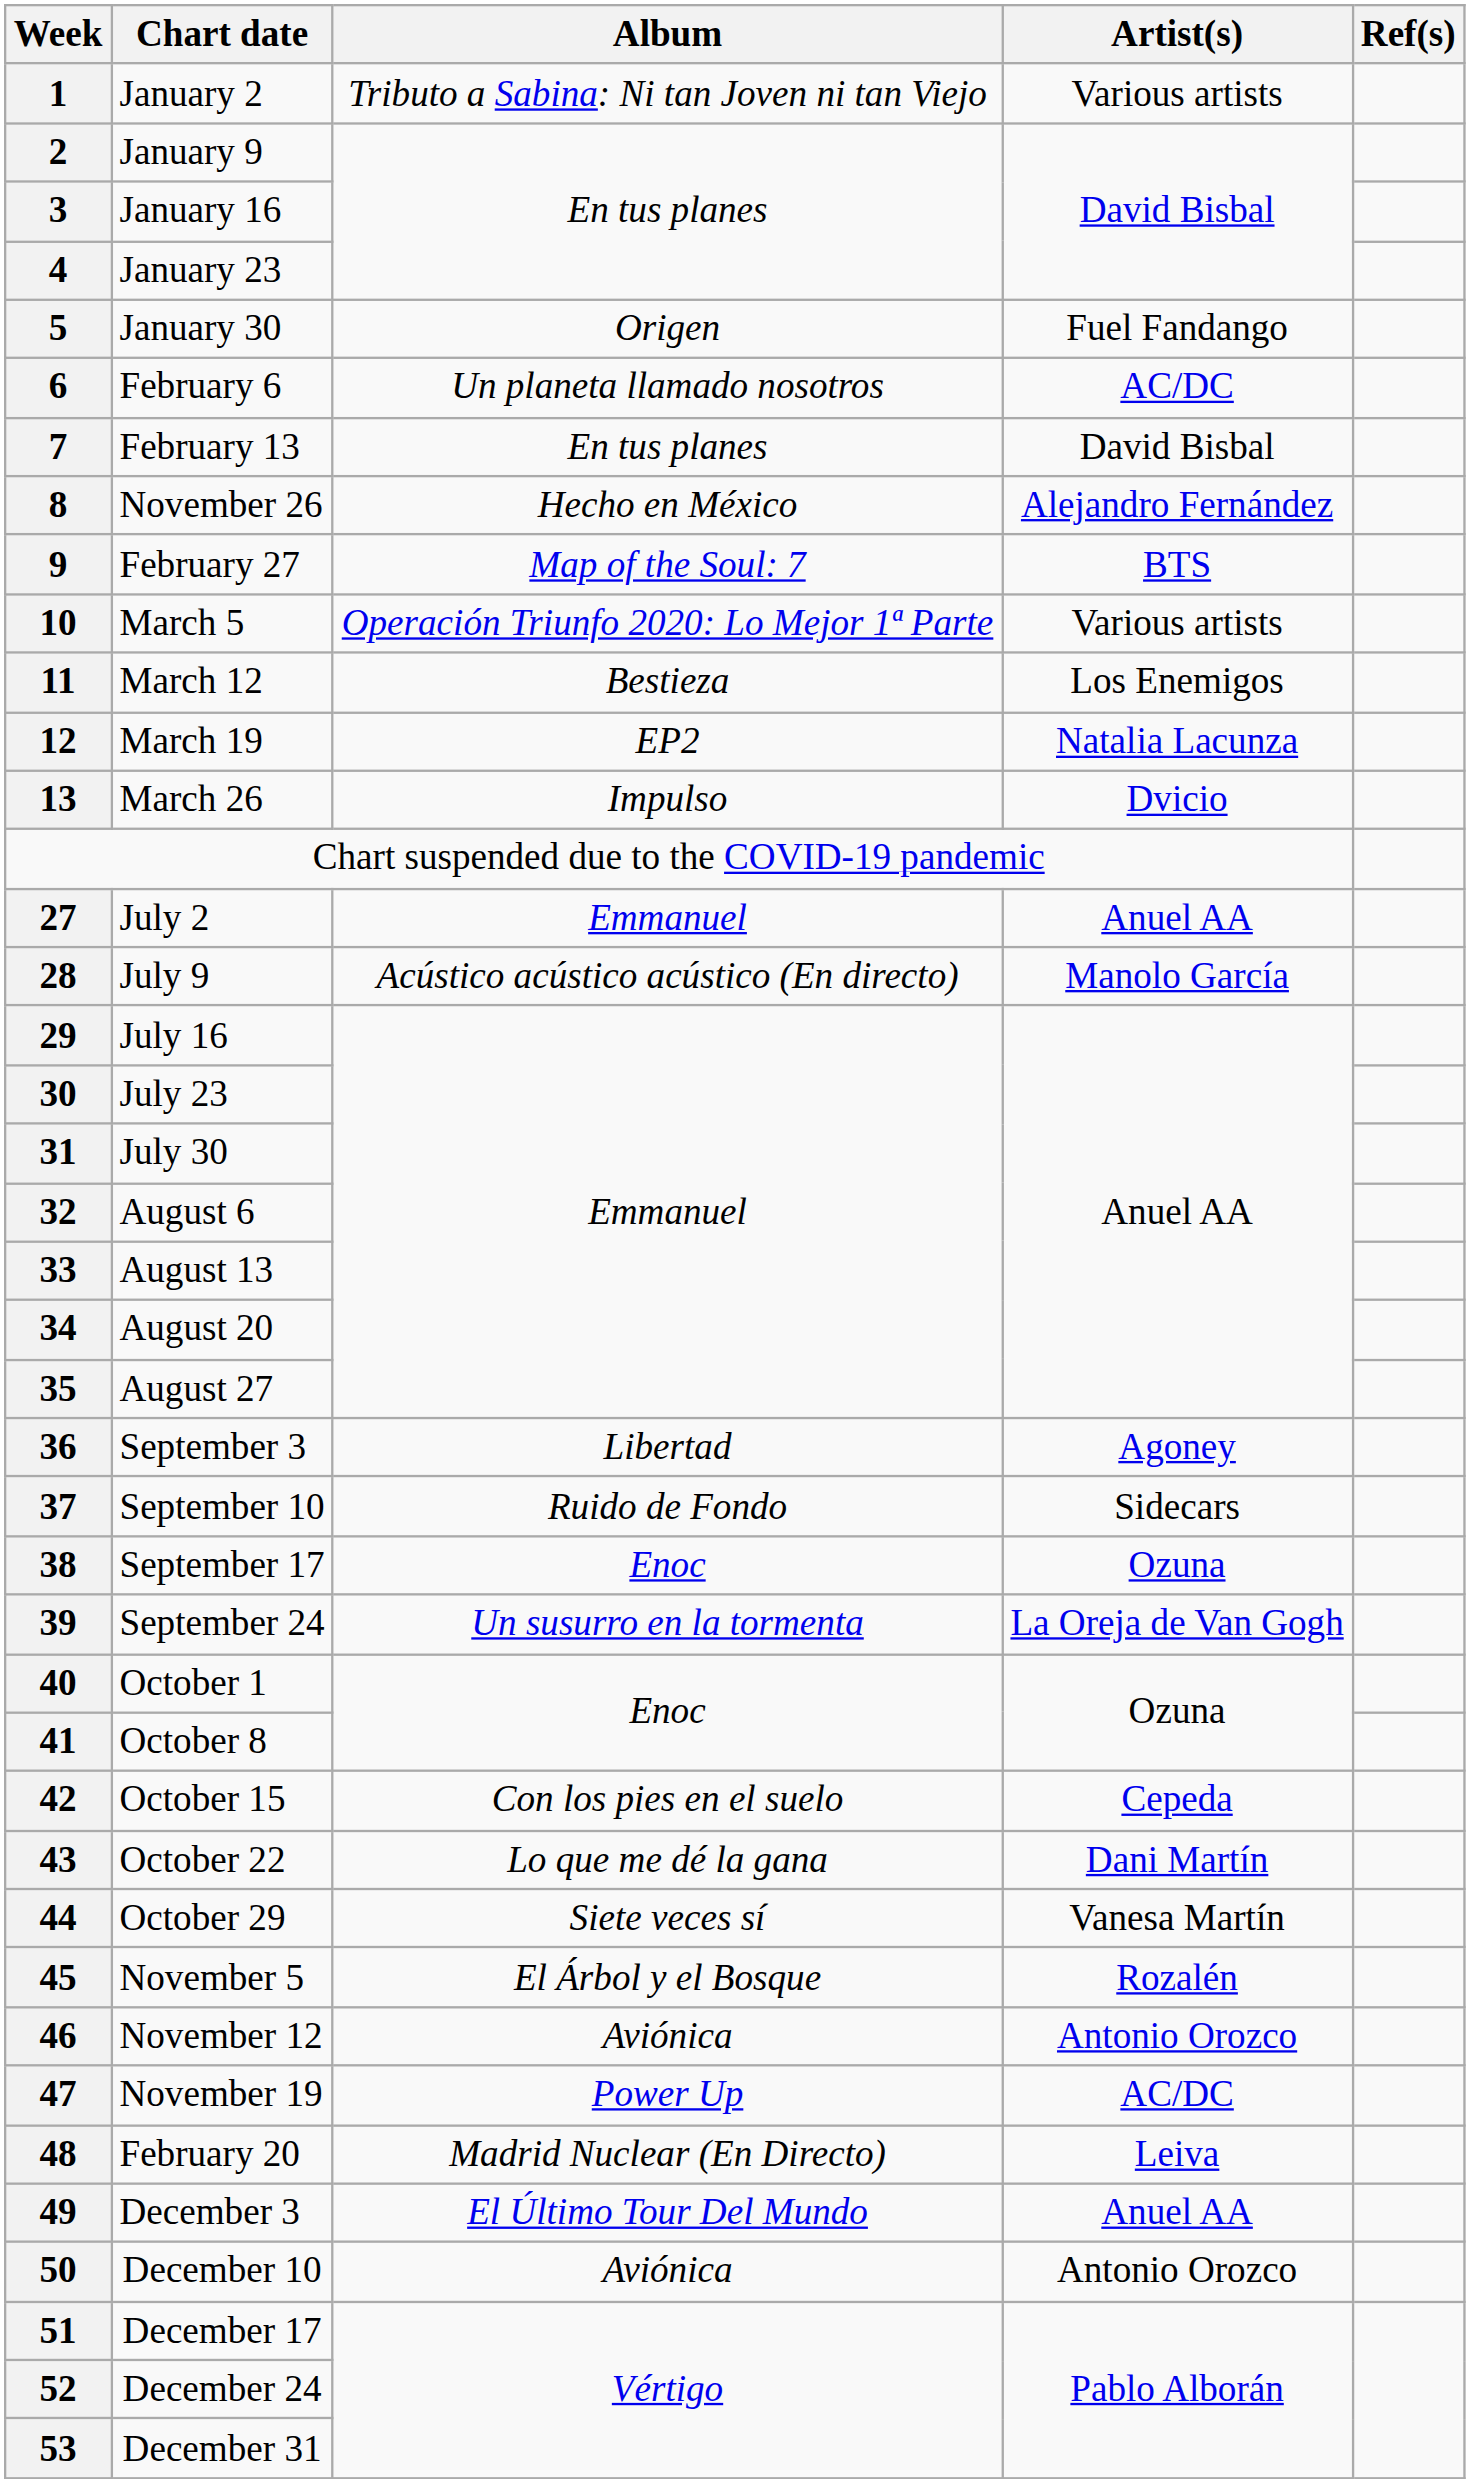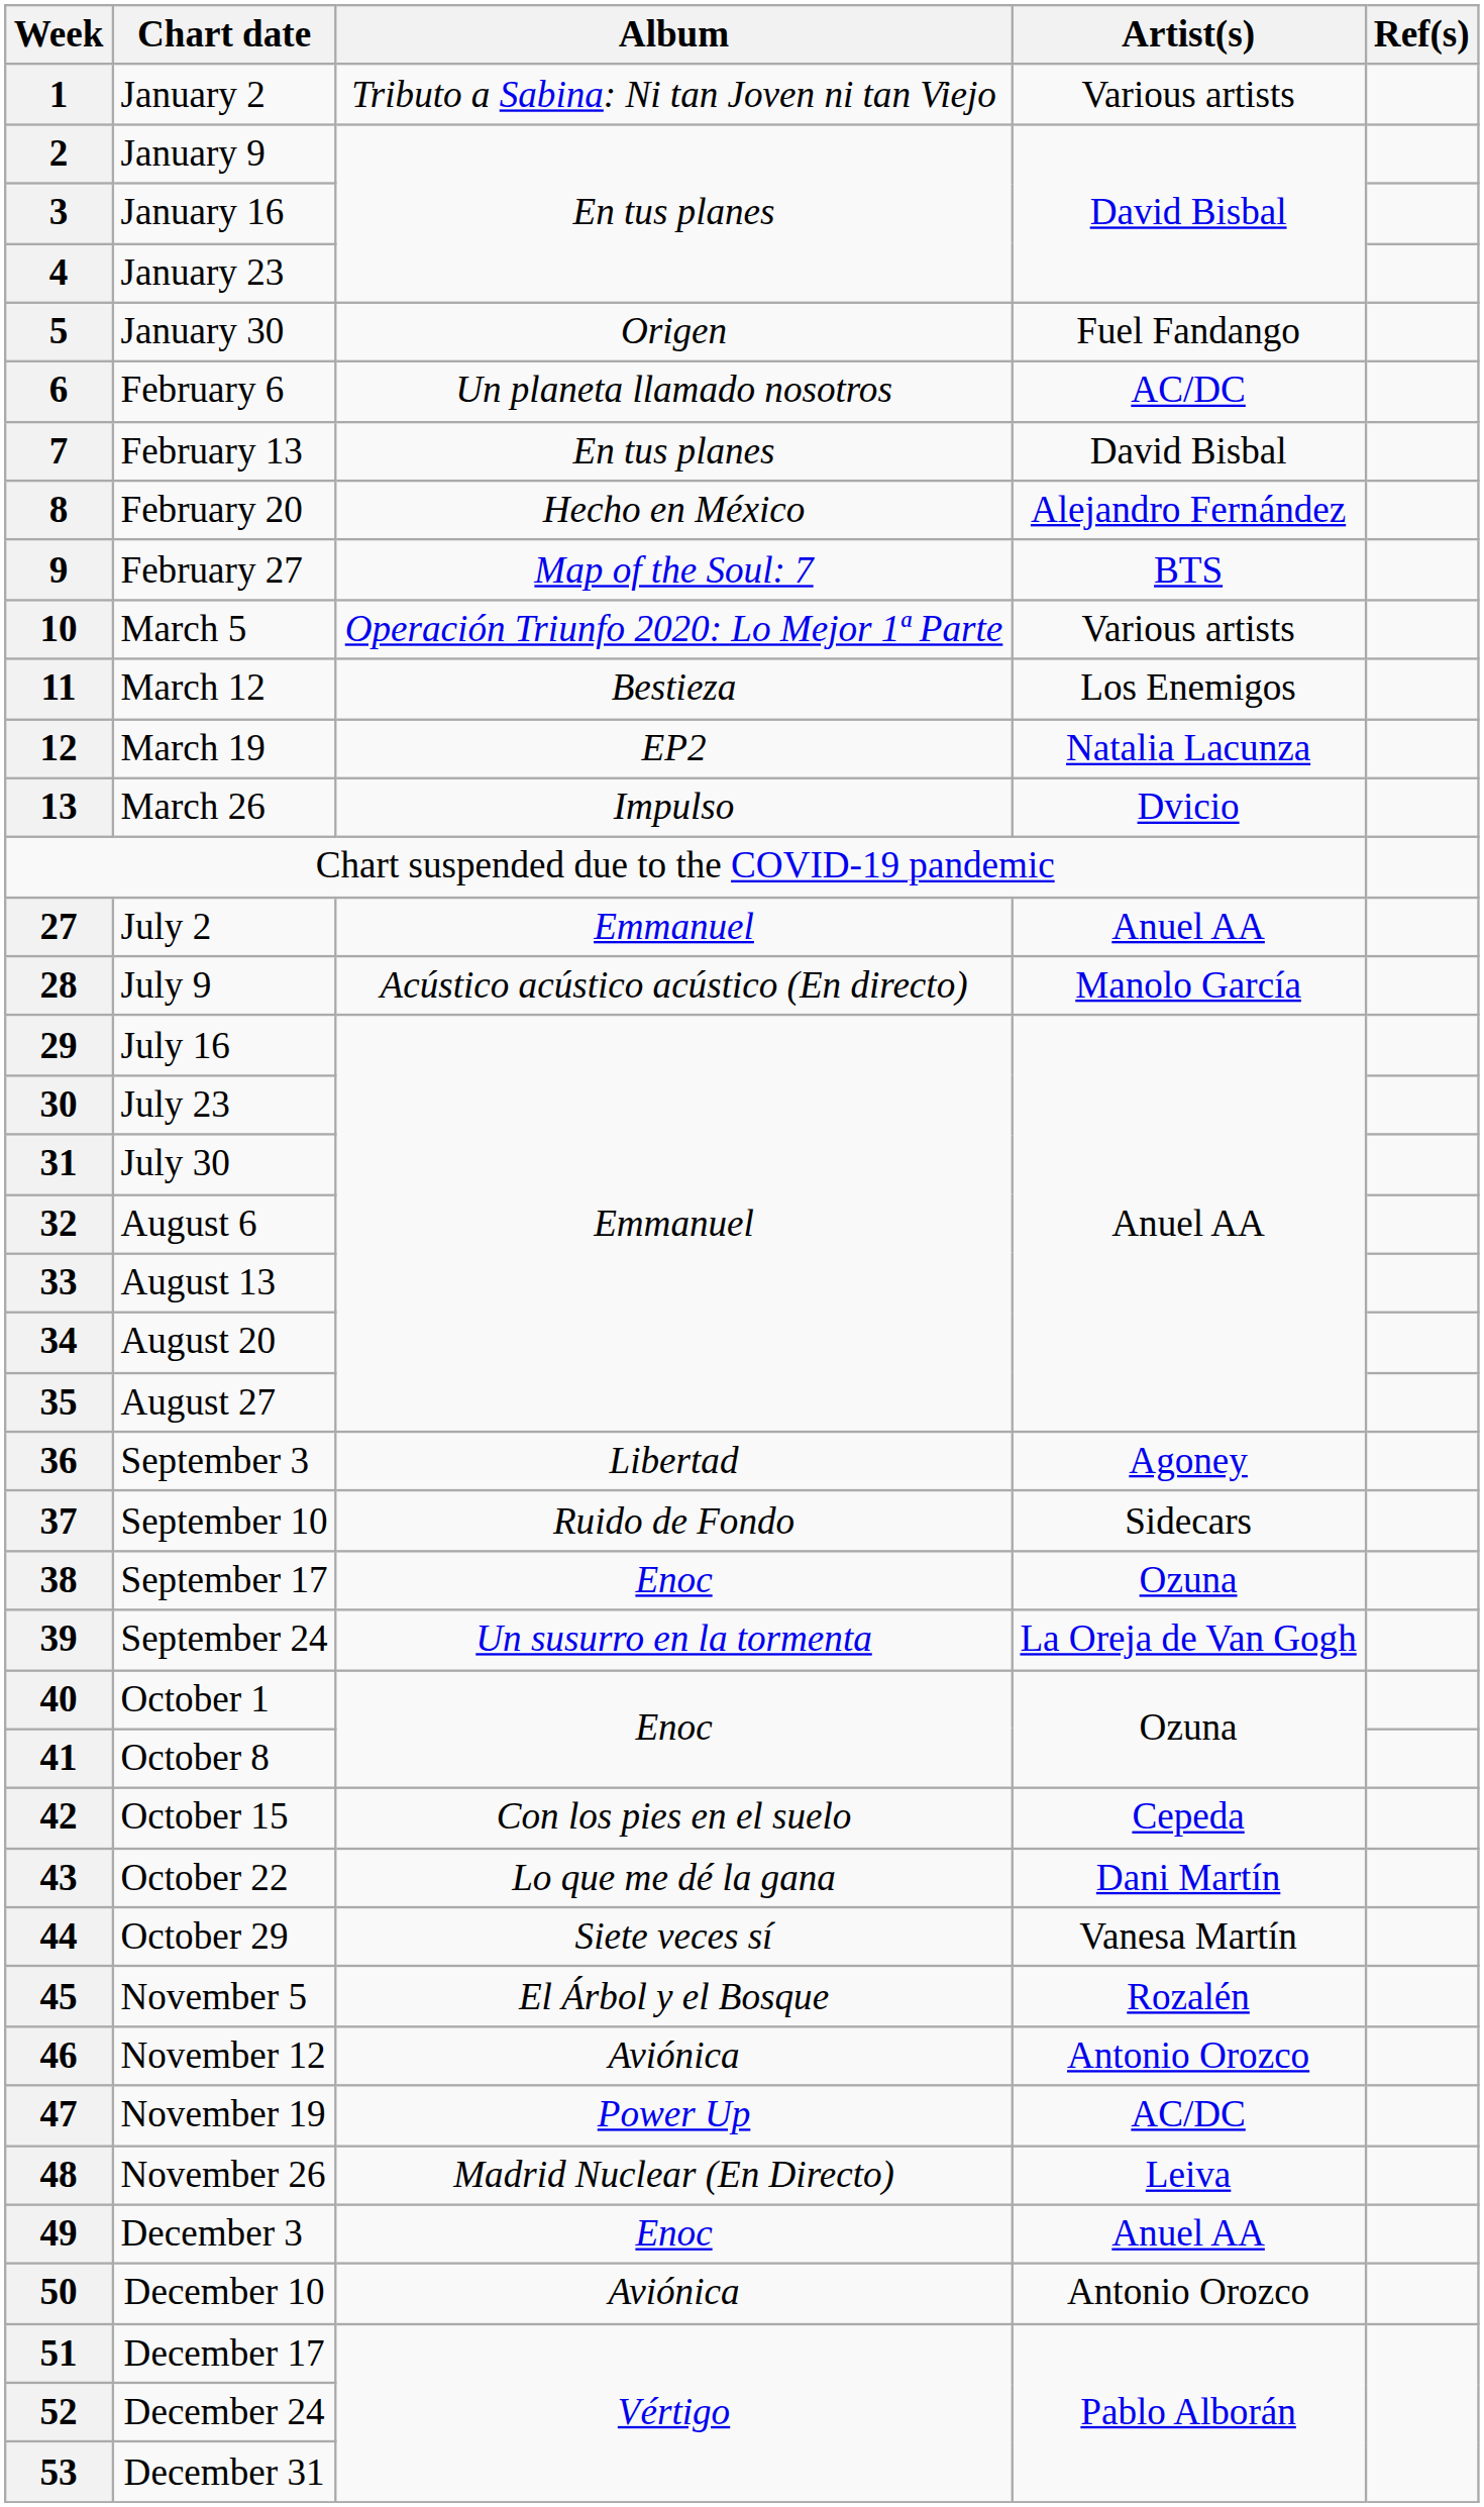8 | Chart date: November 26 -> February 20
48 | Chart date: February 20 -> November 26
49 | Album: El Último Tour Del Mundo -> Enoc
